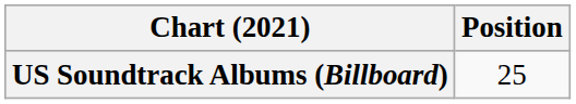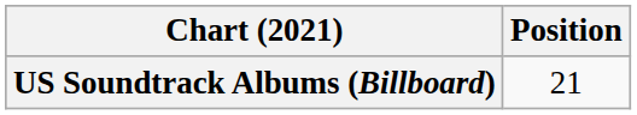US Soundtrack Albums (Billboard) | Position: 25 -> 21
